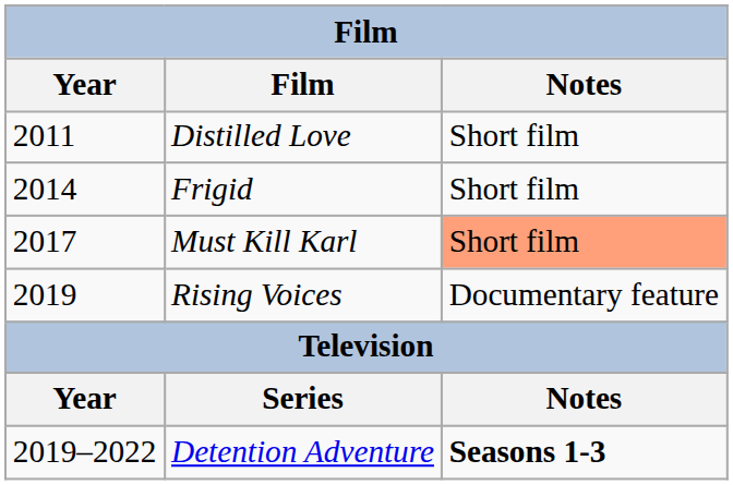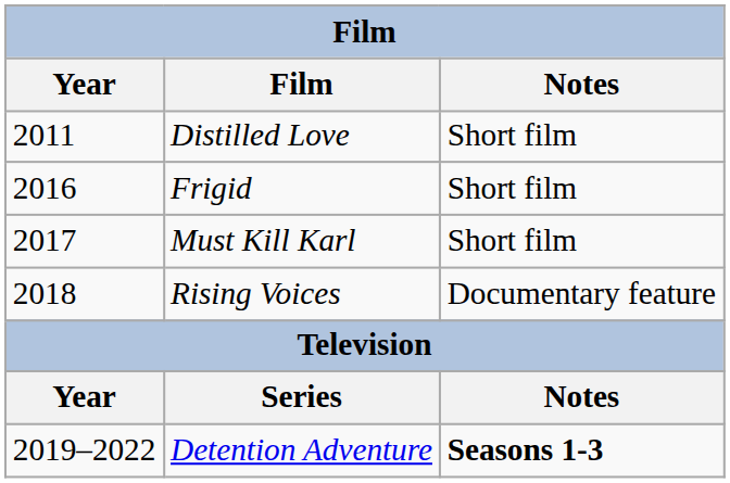Frigid | Year: 2014 -> 2016
Must Kill Karl | Notes: lightsalmon background -> no background
Rising Voices | Year: 2019 -> 2018
